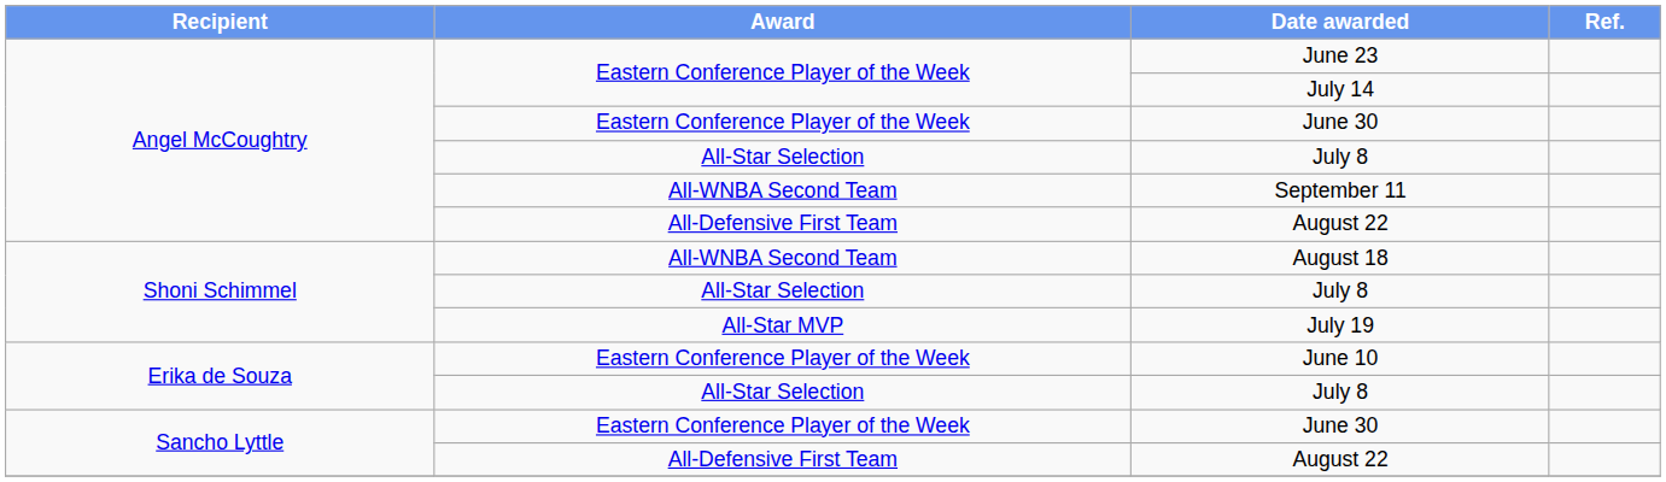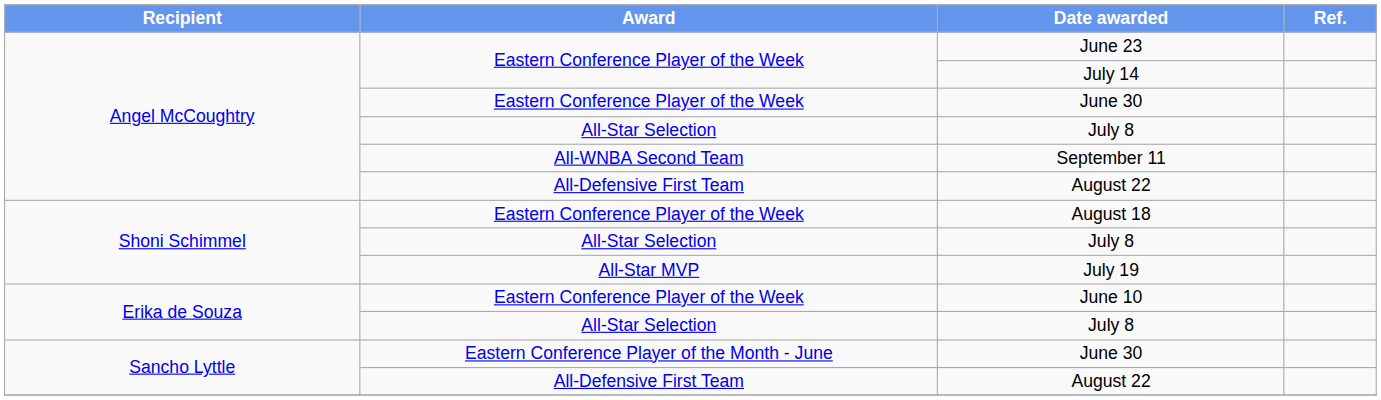August 18 | Award: All-WNBA Second Team -> Eastern Conference Player of the Week
Sancho Lyttle / June 30 | Award: Eastern Conference Player of the Week -> Eastern Conference Player of the Month - June
